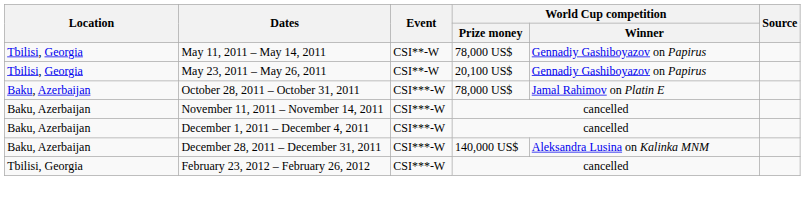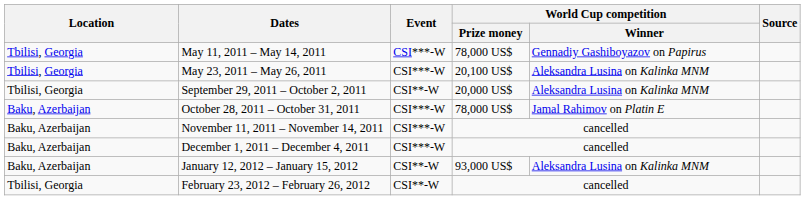May 11, 2011 – May 14, 2011 | Event: CSI**-W -> CSI***-W
May 23, 2011 – May 26, 2011 | Event: CSI**-W -> CSI***-W
May 23, 2011 – May 26, 2011 | World Cup competition / Winner: Gennadiy Gashiboyazov on Papirus -> Aleksandra Lusina on Kalinka MNM
+ row: Tbilisi, Georgia | September 29, 2011 – October 2, 2011 | CSI**-W | 20,000 US$ | Aleksandra Lusina on Kalinka MNM
- row: Baku, Azerbaijan | December 28, 2011 – December 31, 2011 | CSI***-W | 140,000 US$ | Aleksandra Lusina on Kalinka MNM
+ row: Baku, Azerbaijan | January 12, 2012 – January 15, 2012 | CSI**-W | 93,000 US$ | Aleksandra Lusina on Kalinka MNM
February 23, 2012 – February 26, 2012 | Event: CSI***-W -> CSI**-W
